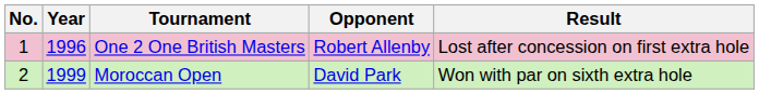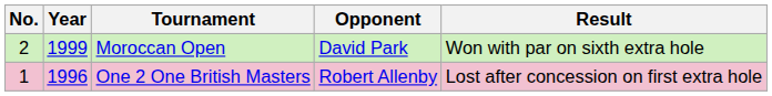rows swapped: One 2 One British Masters <-> Moroccan Open
